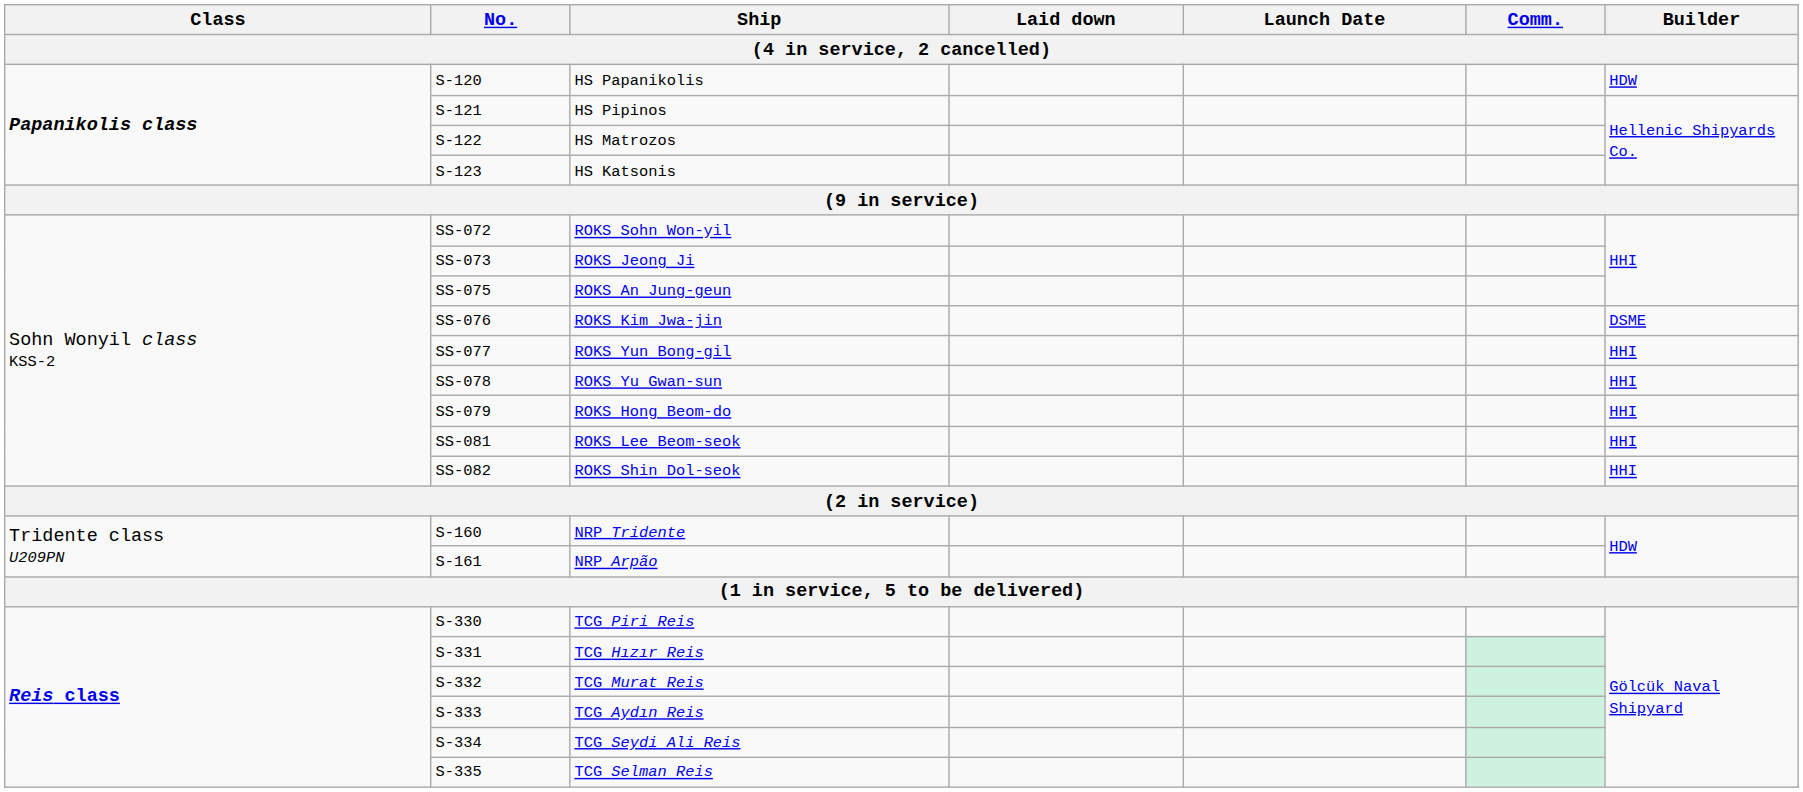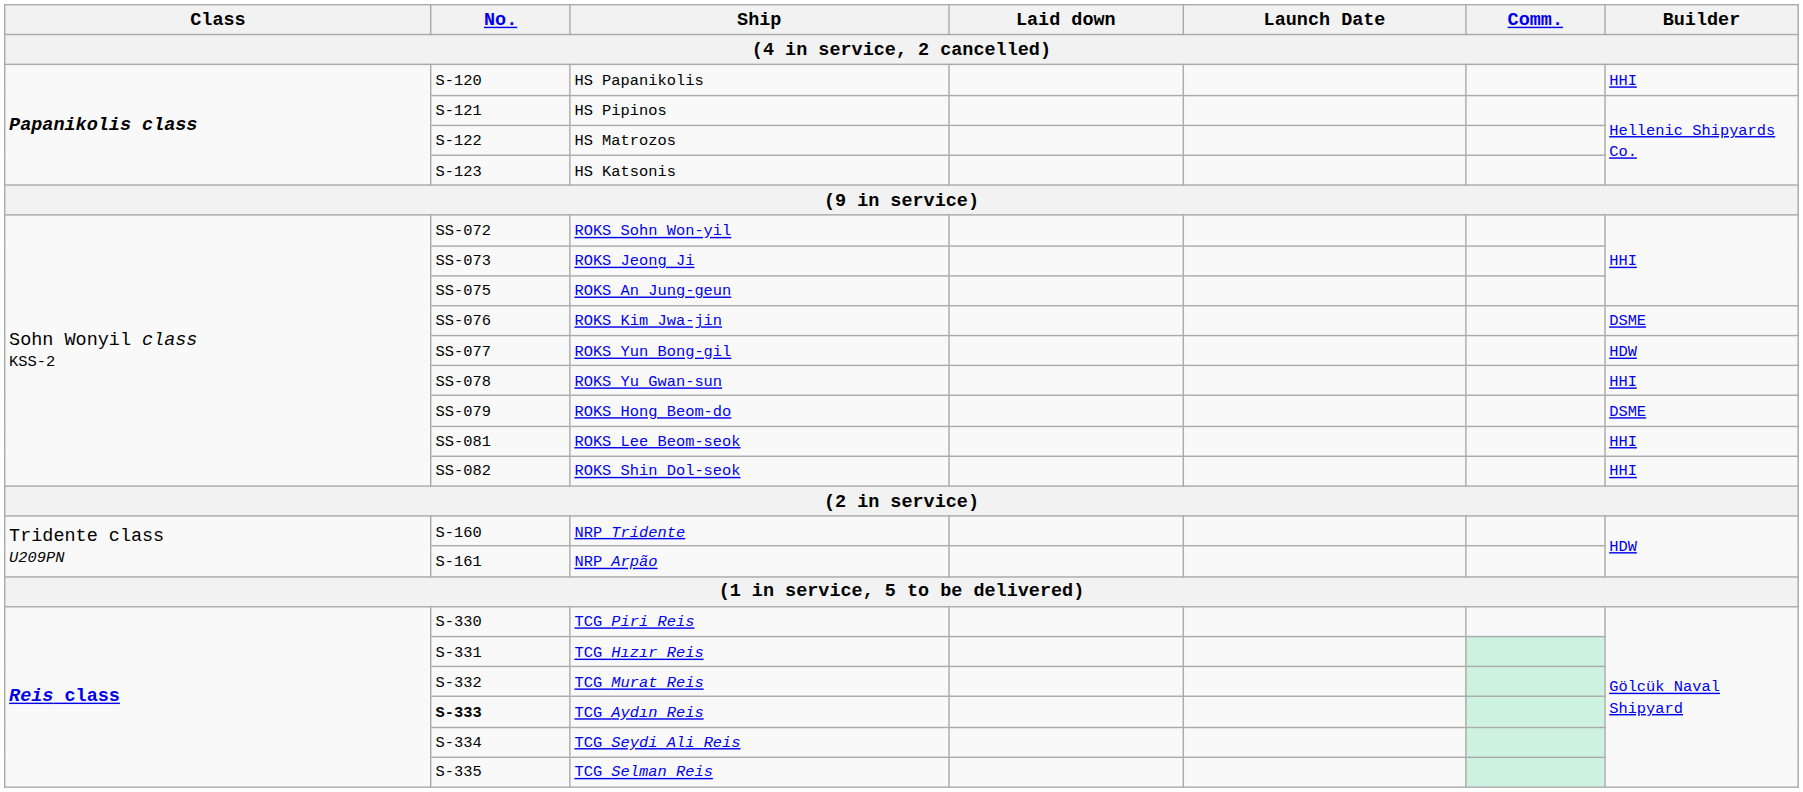HS Papanikolis | Builder: HDW -> HHI
ROKS Yun Bong-gil | Builder: HHI -> HDW
ROKS Hong Beom-do | Builder: HHI -> DSME
TCG Aydın Reis | No.: normal -> bold
